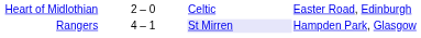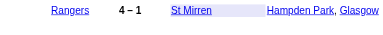- row: Heart of Midlothian | 2 – 0 | Celtic | Easter Road, Edinburgh
Rangers | column 2: normal -> bold
